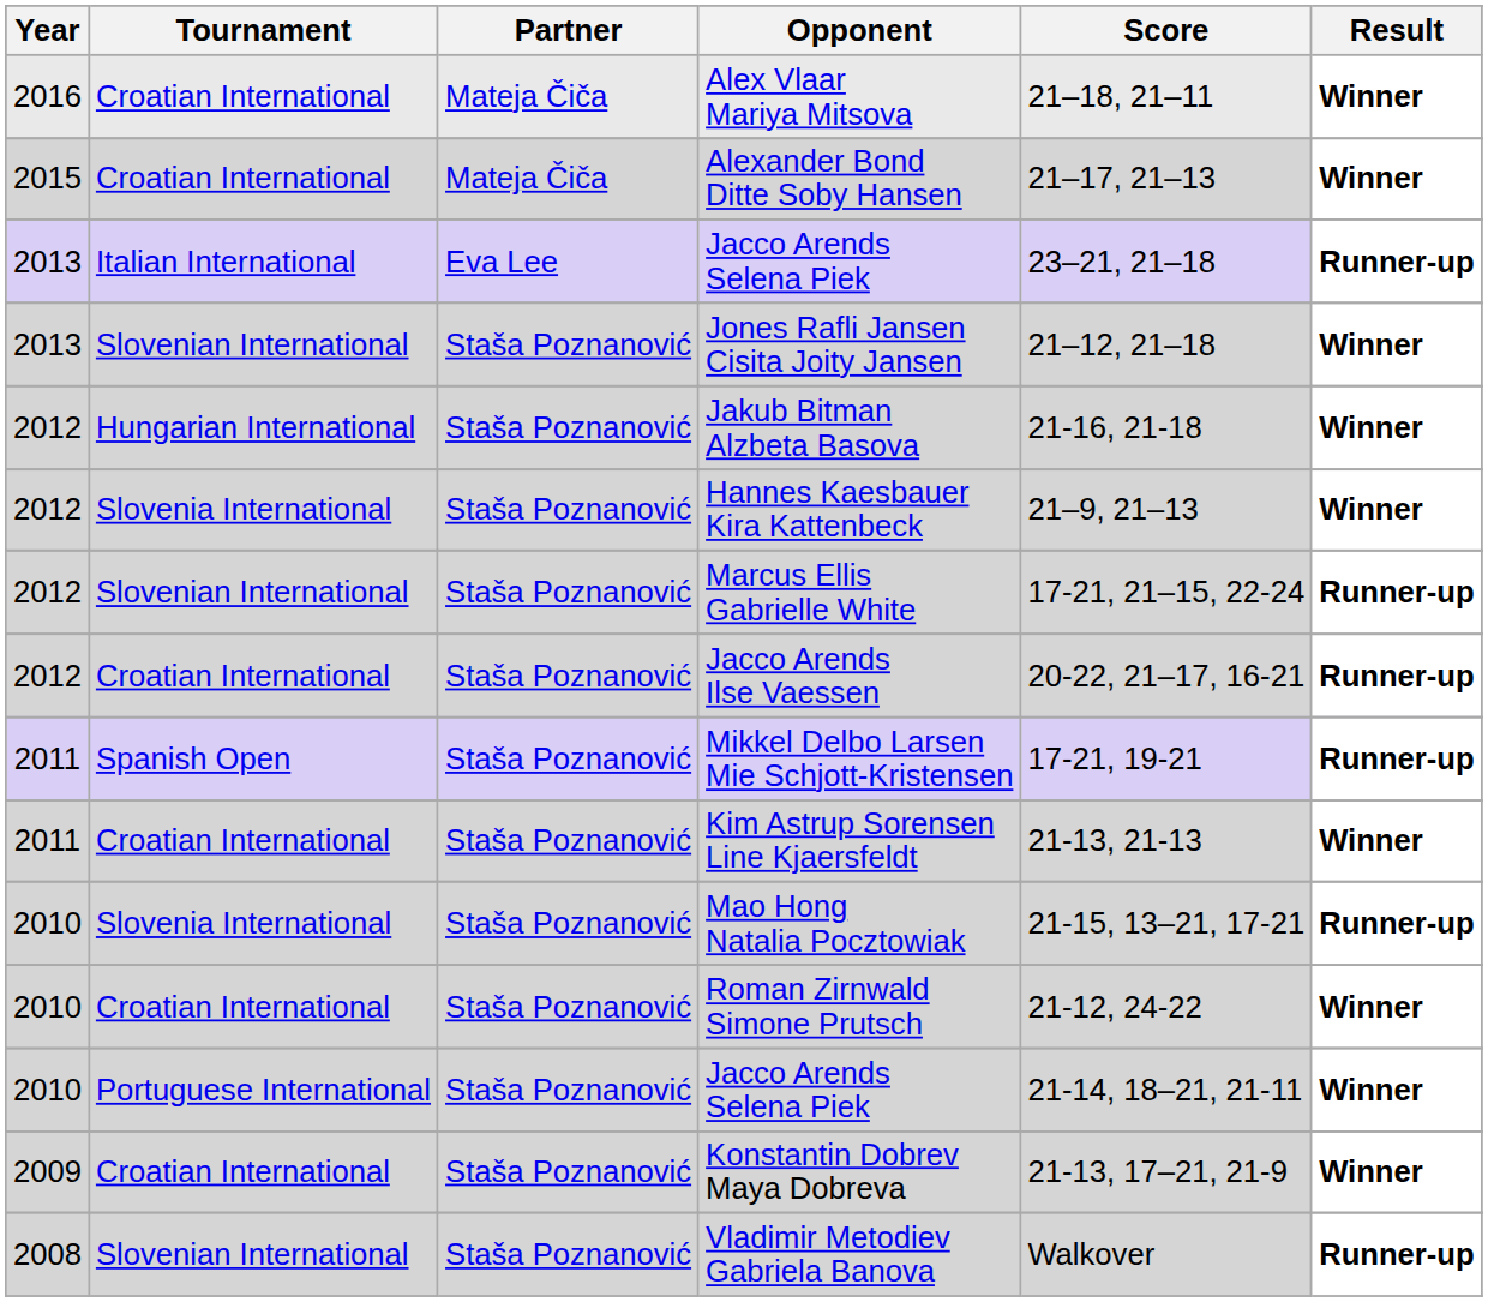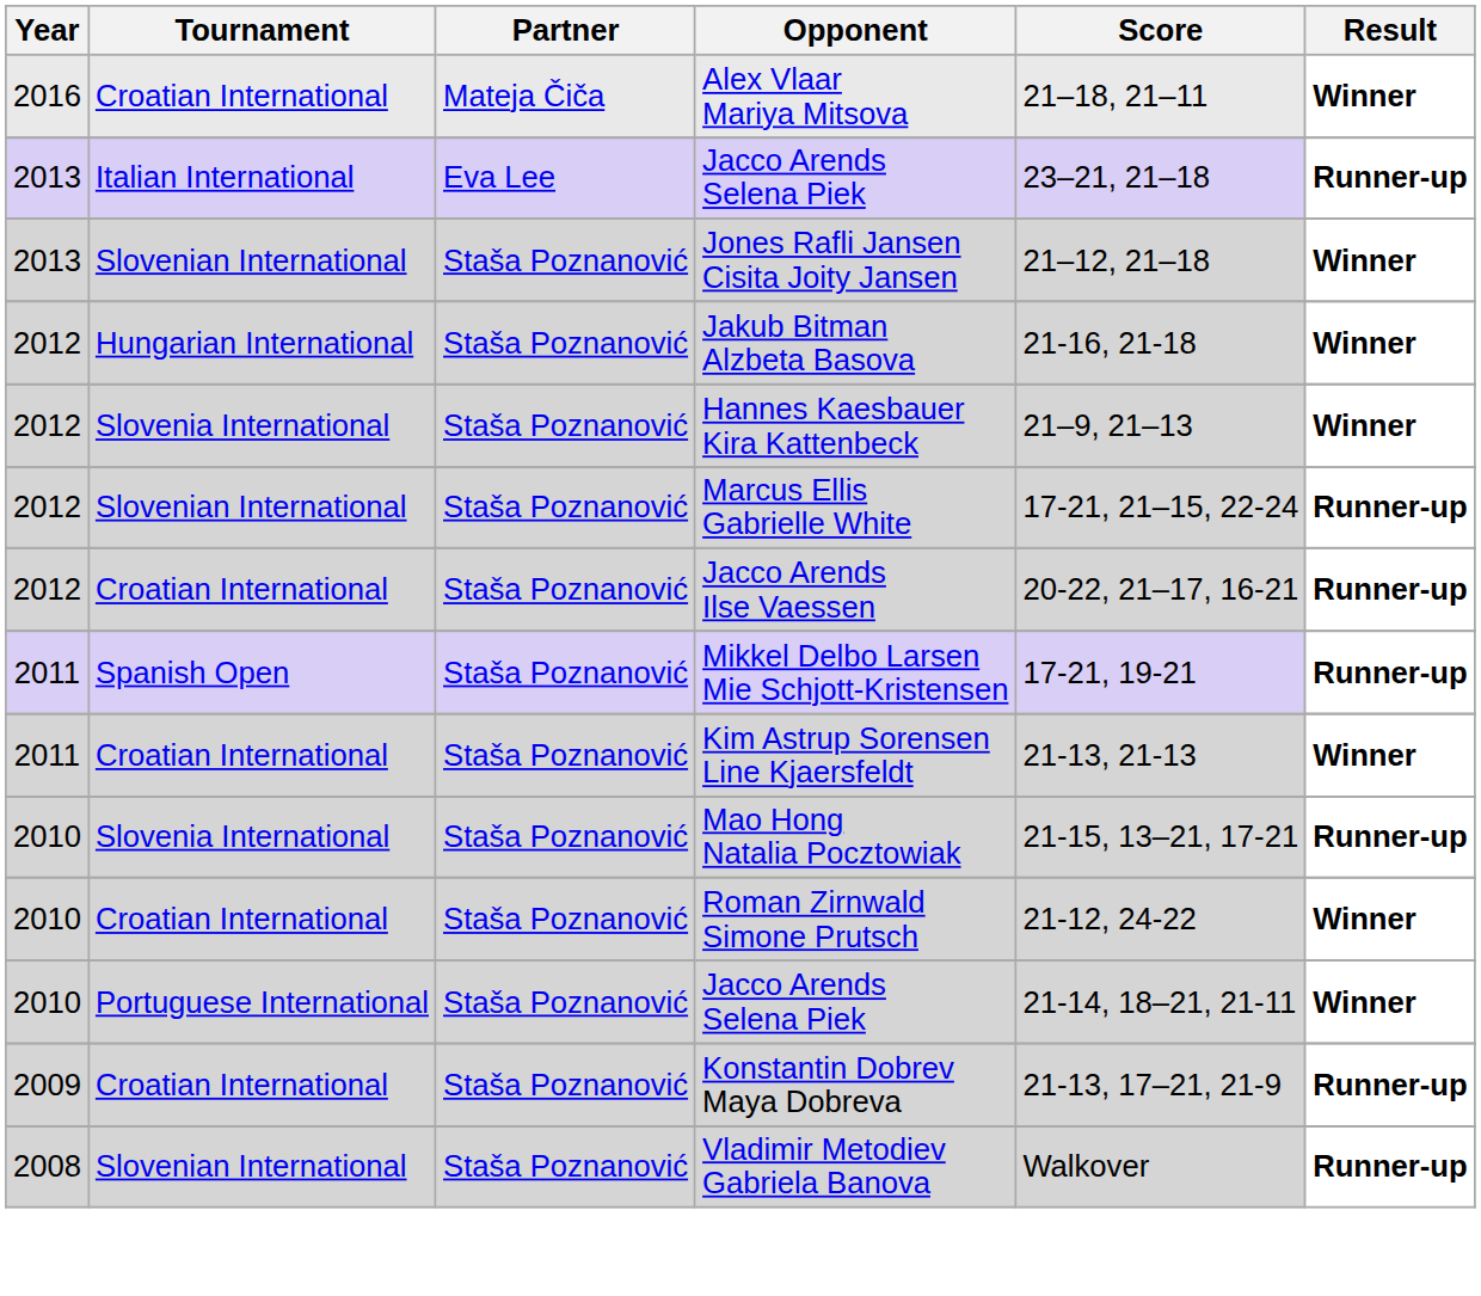- row: 2015 | Croatian International | Mateja Čiča | Alexander Bond Ditte Soby Hansen | 21–17, 21–13 | Winner
Konstantin Dobrev Maya Dobreva | Result: Winner -> Runner-up
